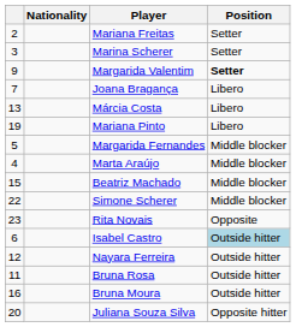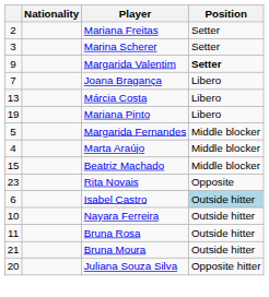- row: 22 | Simone Scherer | Middle blocker
Nayara Ferreira | column 1: 12 -> 10
Bruna Moura | column 1: 16 -> 21
